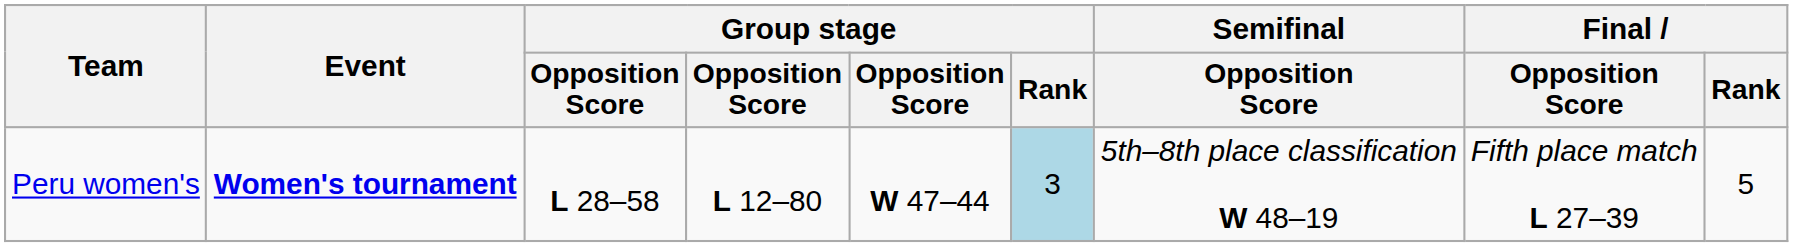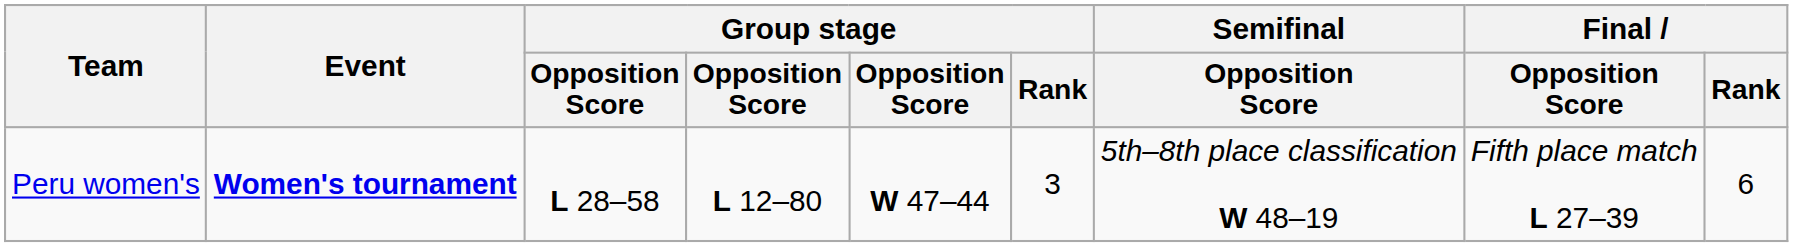Peru women's | Group stage / Rank: lightblue background -> no background
Peru women's | Final / Rank: 5 -> 6
